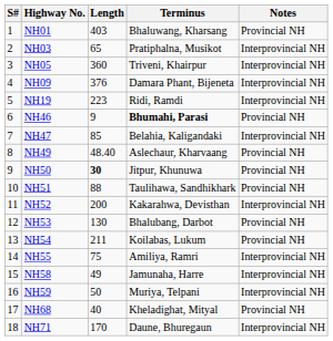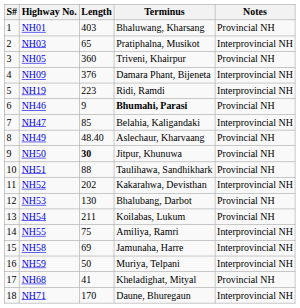NH05 | Notes: Interprovincial NH -> Provincial NH
NH52 | Length: 200 -> 202
NH58 | Length: 49 -> 69
NH68 | Length: 40 -> 41
